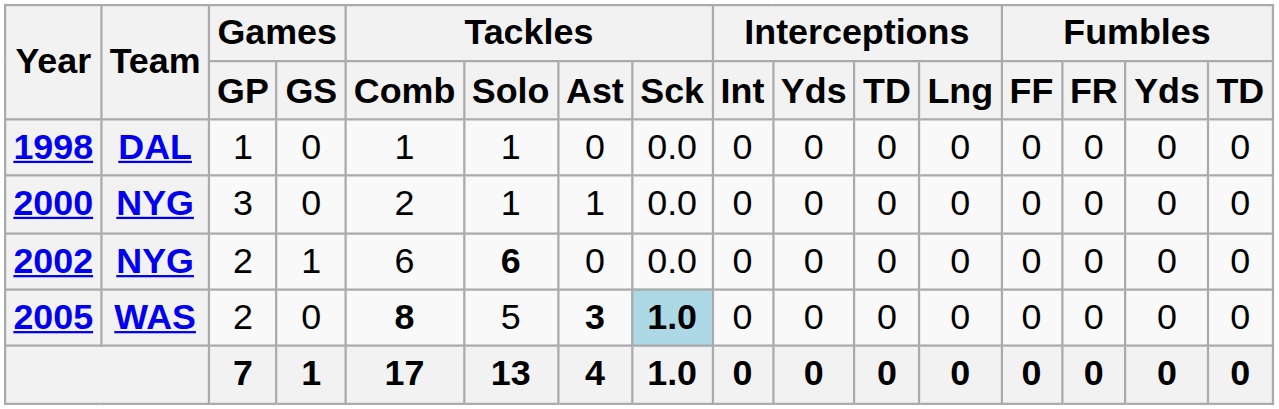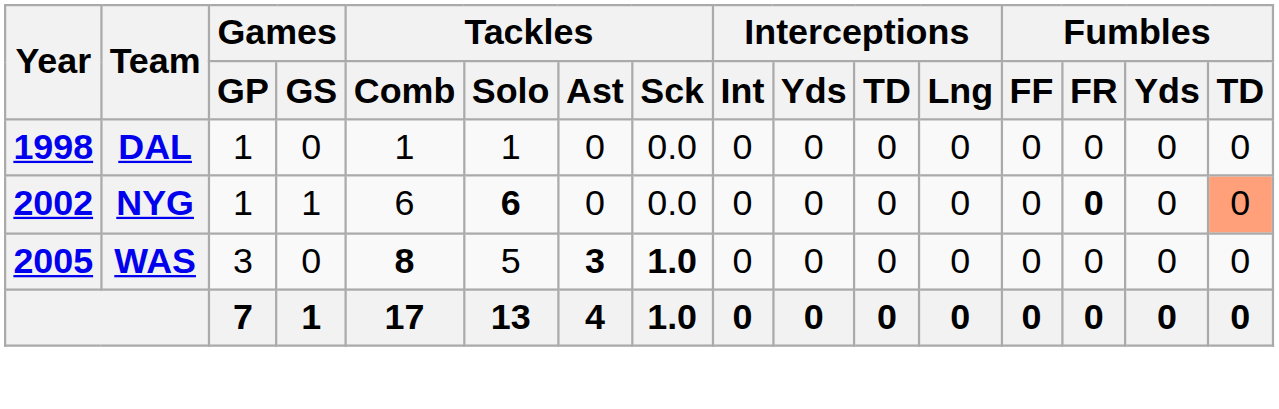- row: 2000 | NYG | 3 | 0 | 2 | 1 | 1 | 0.0 | 0 | 0 | 0 | 0 | 0 | 0 | 0 | 0
2002 | Games / GP: 2 -> 1
2002 | Fumbles / FR: normal -> bold
2002 | Fumbles / TD: no background -> lightsalmon background
2005 | Games / GP: 2 -> 3
2005 | Tackles / Sck: lightblue background -> no background
